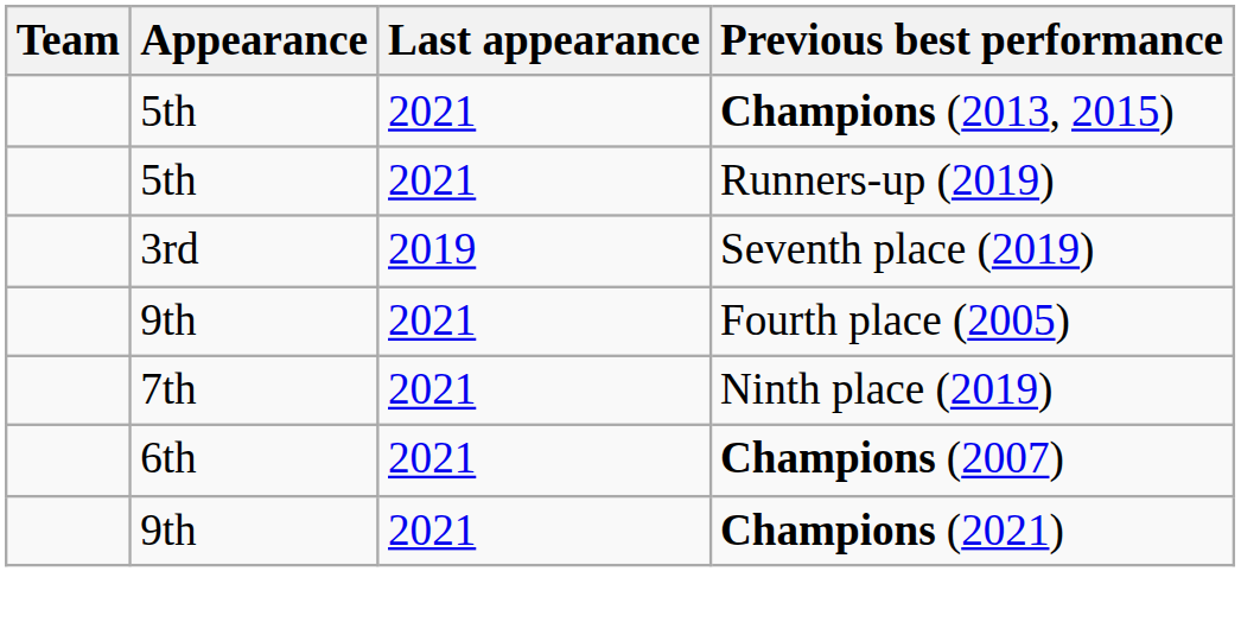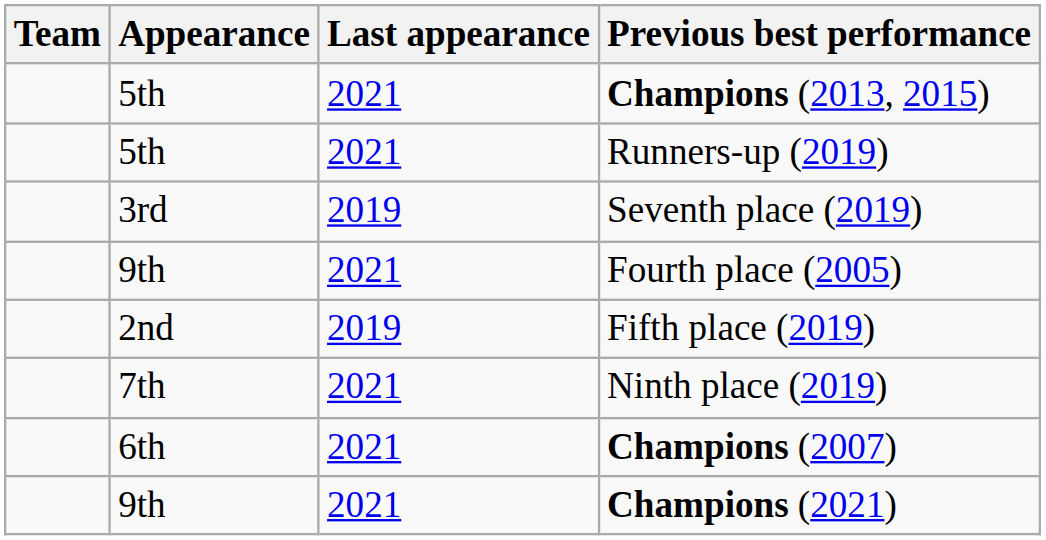+ row: 2nd | 2019 | Fifth place (2019)
